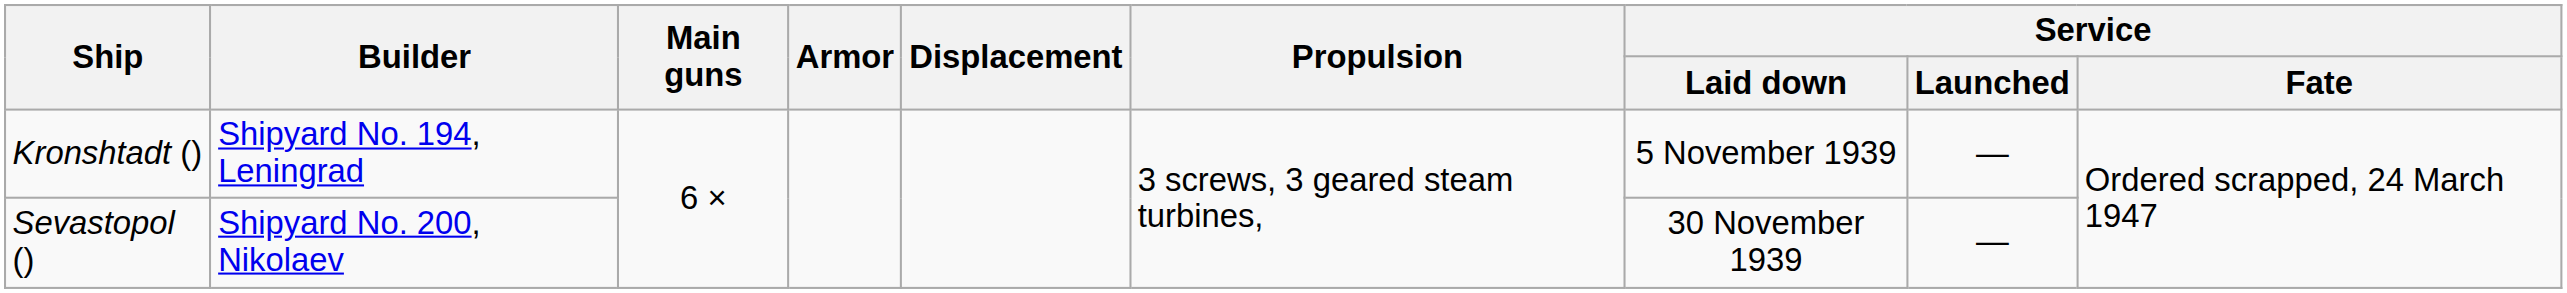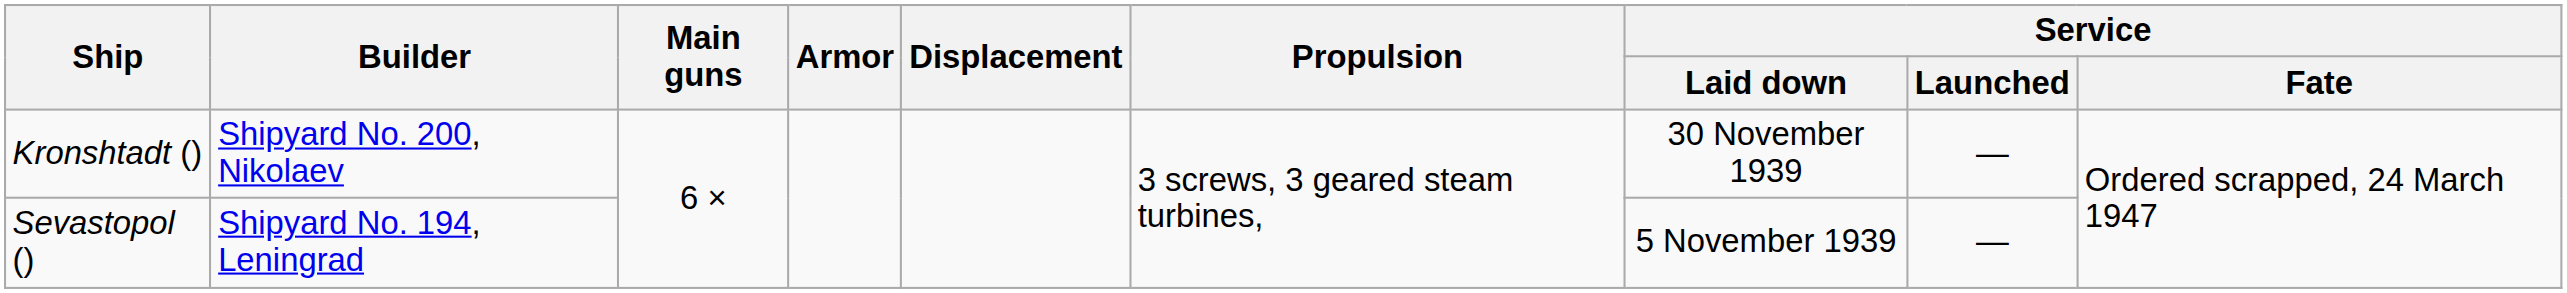Kronshtadt () | Builder: Shipyard No. 194, Leningrad -> Shipyard No. 200, Nikolaev
Kronshtadt () | Service / Laid down: 5 November 1939 -> 30 November 1939
Sevastopol () | Builder: Shipyard No. 200, Nikolaev -> Shipyard No. 194, Leningrad
Sevastopol () | Service / Laid down: 30 November 1939 -> 5 November 1939
